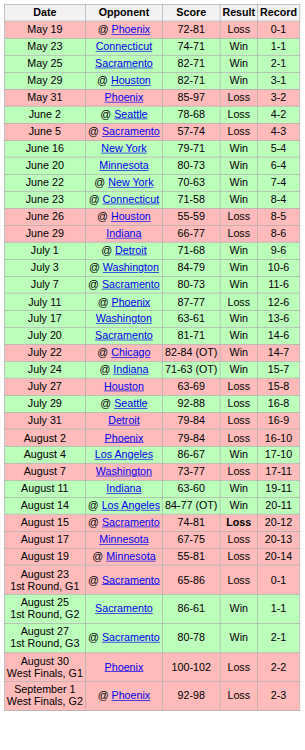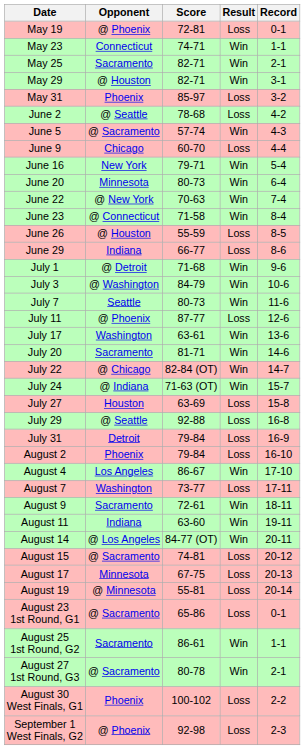June 5 | Result: Loss -> Win
+ row: June 9 | Chicago | 60-70 | Loss | 4-4
July 7 | Opponent: @ Sacramento -> Seattle
+ row: August 9 | Sacramento | 72-61 | Win | 18-11
August 15 | Result: bold -> normal
